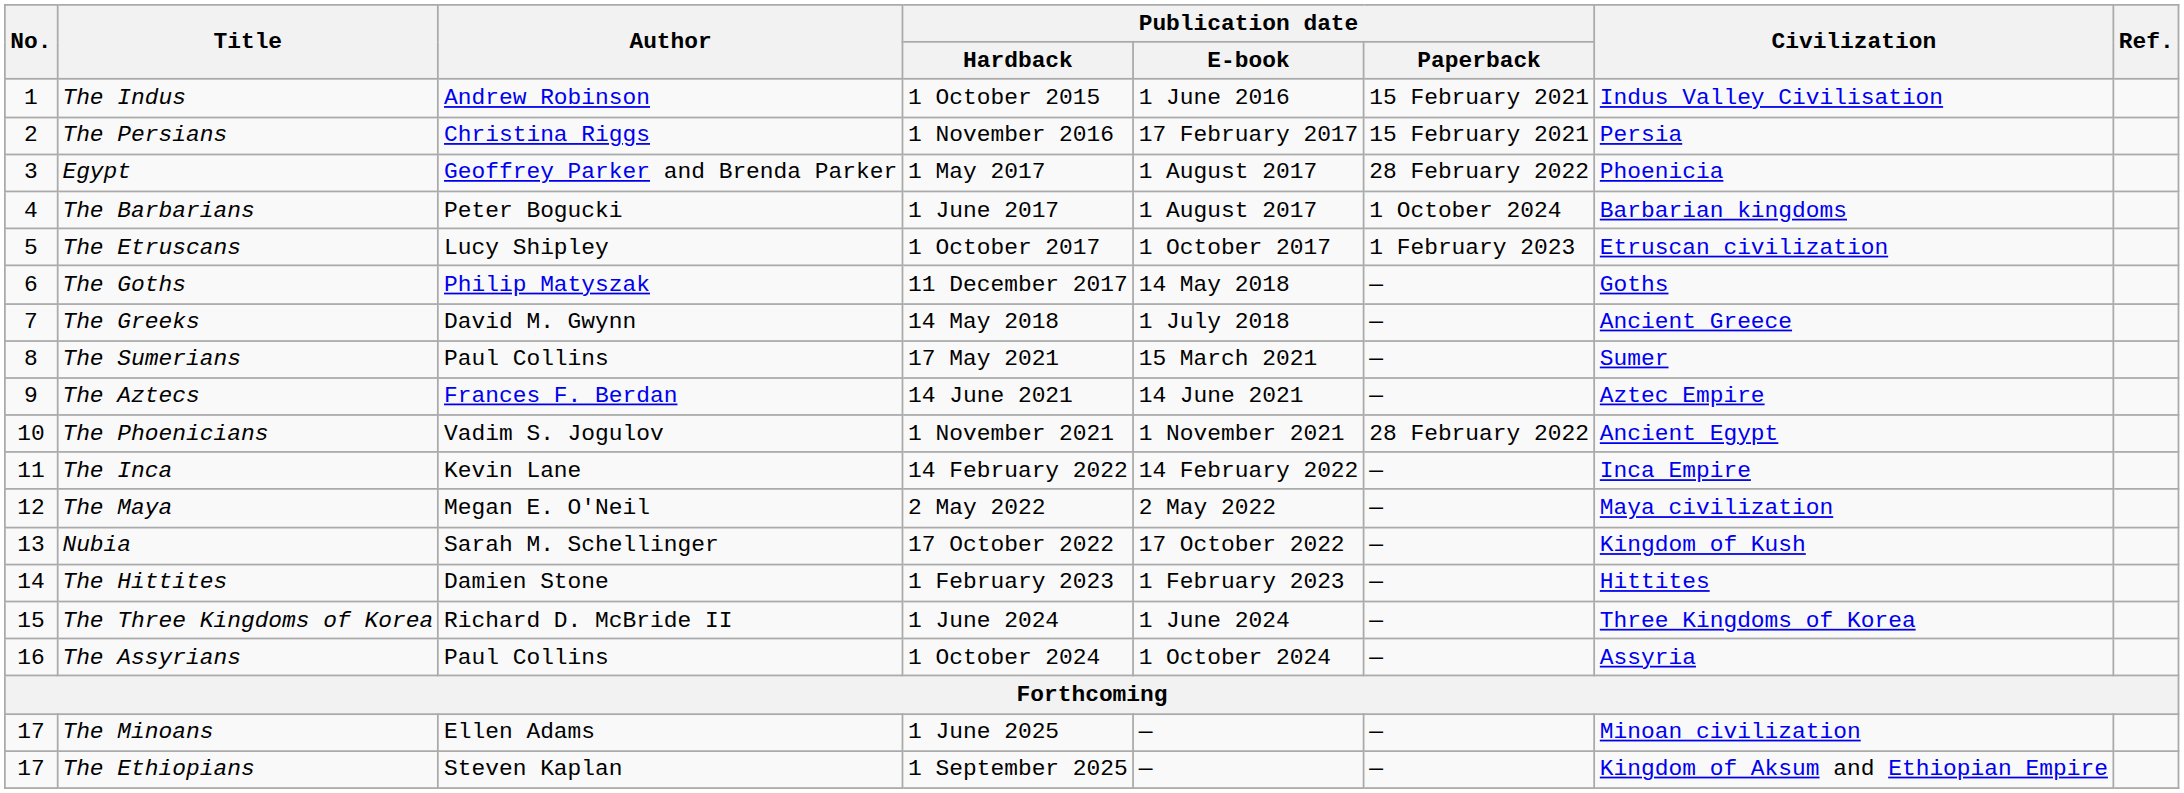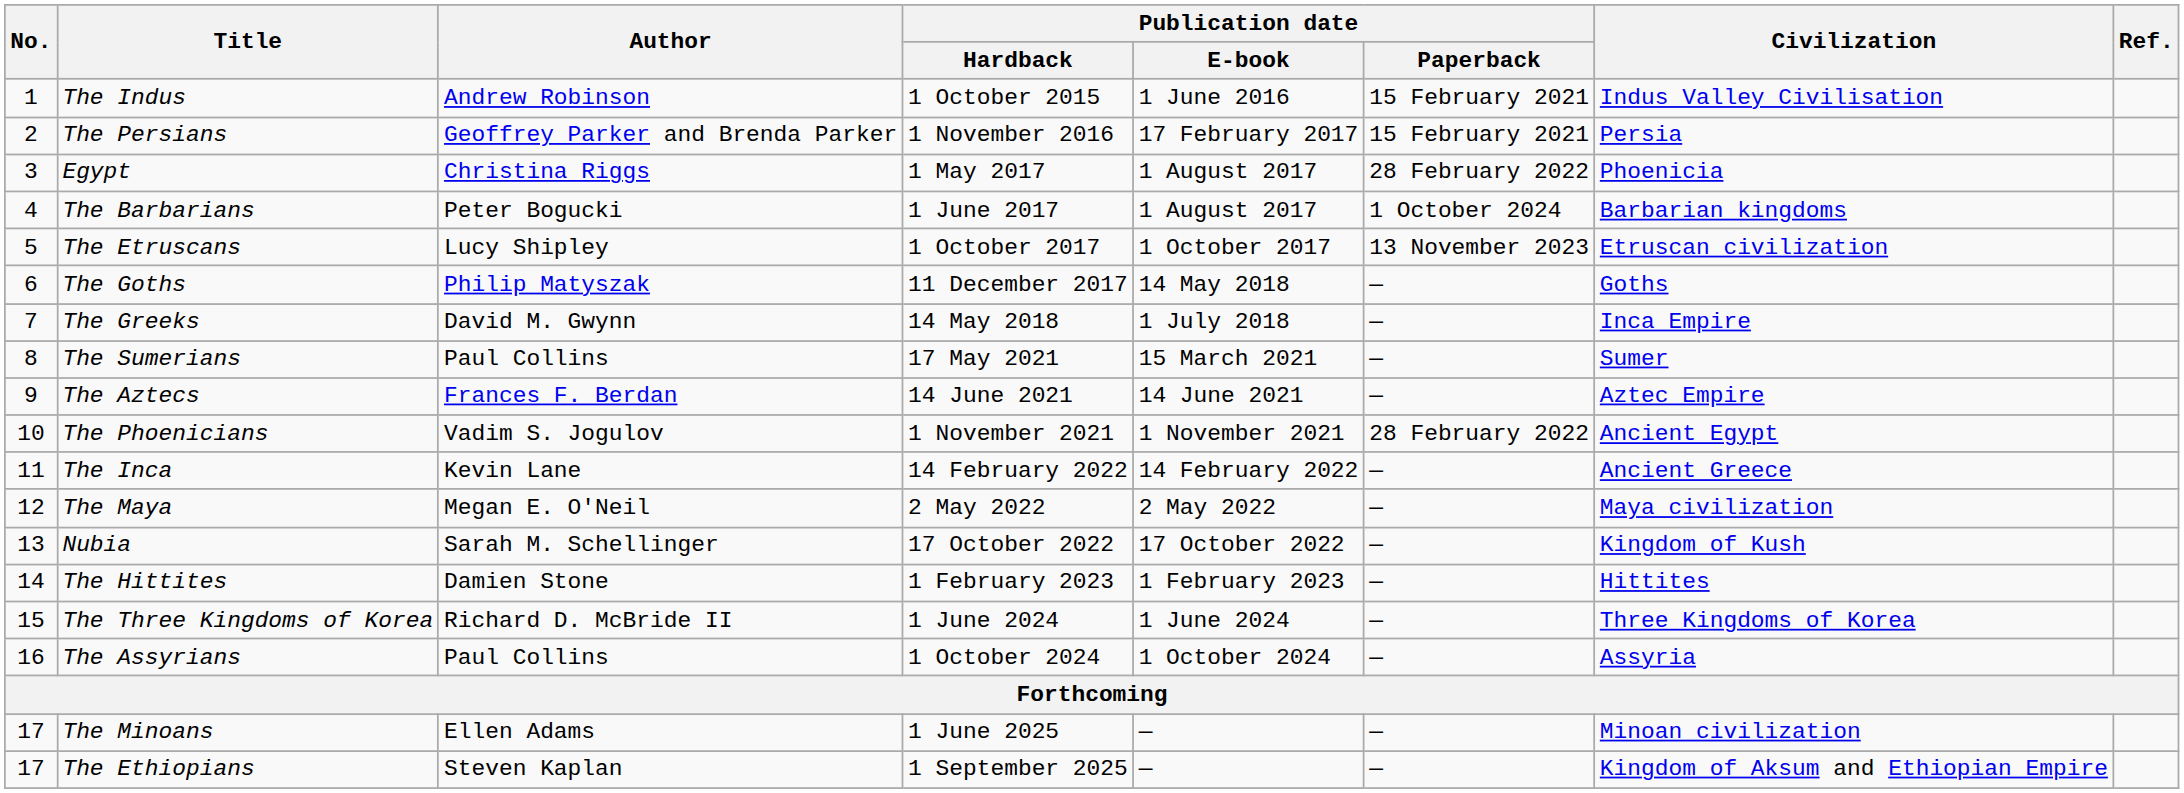The Persians | Author: Christina Riggs -> Geoffrey Parker and Brenda Parker
Egypt | Author: Geoffrey Parker and Brenda Parker -> Christina Riggs
The Etruscans | Publication date / Paperback: 1 February 2023 -> 13 November 2023
The Greeks | Civilization: Ancient Greece -> Inca Empire
The Inca | Civilization: Inca Empire -> Ancient Greece
